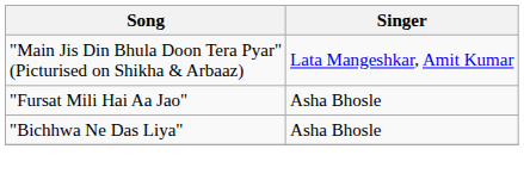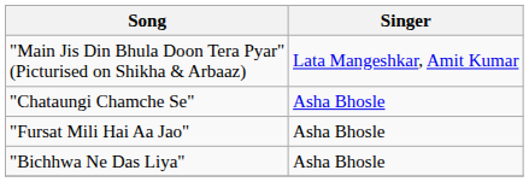+ row: "Chataungi Chamche Se" | Asha Bhosle
